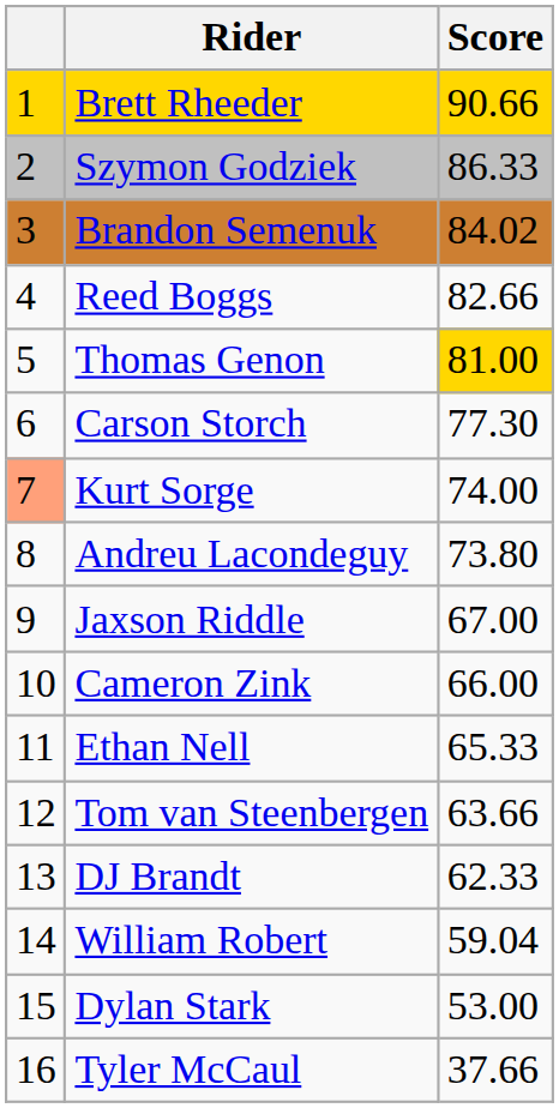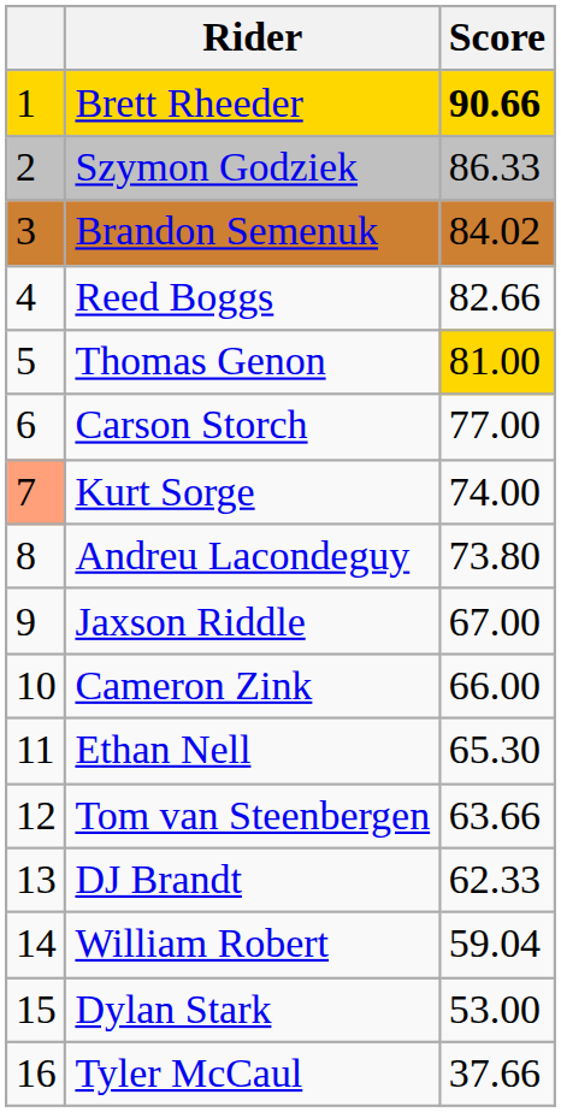Brett Rheeder | Score: normal -> bold
Carson Storch | Score: 77.30 -> 77.00
Ethan Nell | Score: 65.33 -> 65.30
